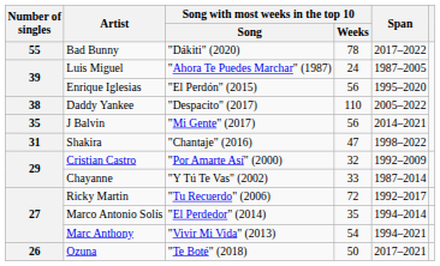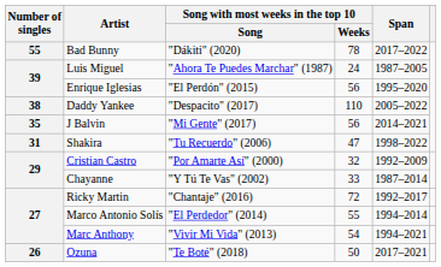Shakira | Song with most weeks in the top 10 / Song: "Chantaje" (2016) -> "Tu Recuerdo" (2006)
Ricky Martin | Song with most weeks in the top 10 / Song: "Tu Recuerdo" (2006) -> "Chantaje" (2016)
Marco Antonio Solís | Song with most weeks in the top 10 / Weeks: 35 -> 55
